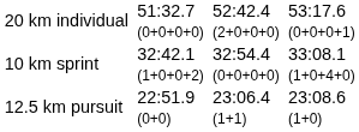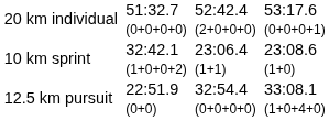10 km sprint | column 5: 32:54.4 (0+0+0+0) -> 23:06.4 (1+1)
10 km sprint | column 7: 33:08.1 (1+0+4+0) -> 23:08.6 (1+0)
12.5 km pursuit | column 5: 23:06.4 (1+1) -> 32:54.4 (0+0+0+0)
12.5 km pursuit | column 7: 23:08.6 (1+0) -> 33:08.1 (1+0+4+0)
